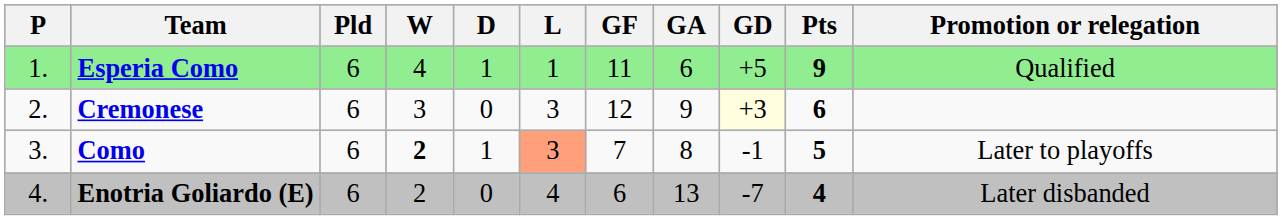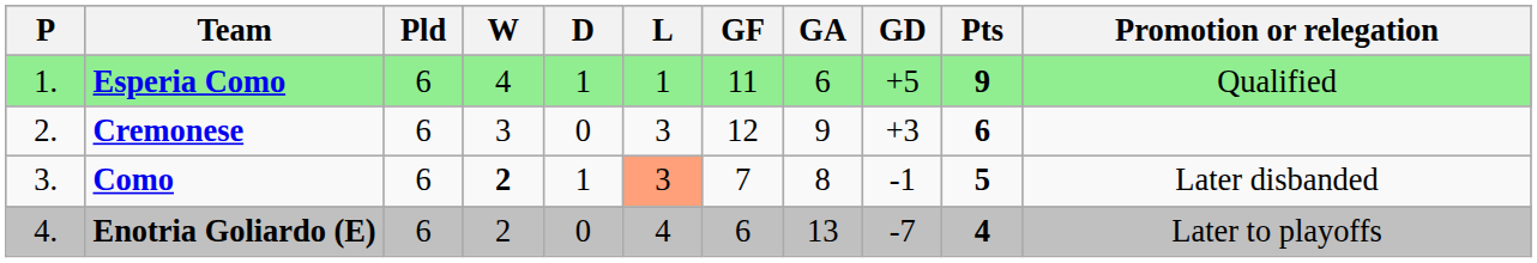Cremonese | GD: lightyellow background -> no background
Como | Promotion or relegation: Later to playoffs -> Later disbanded
Enotria Goliardo (E) | Promotion or relegation: Later disbanded -> Later to playoffs
